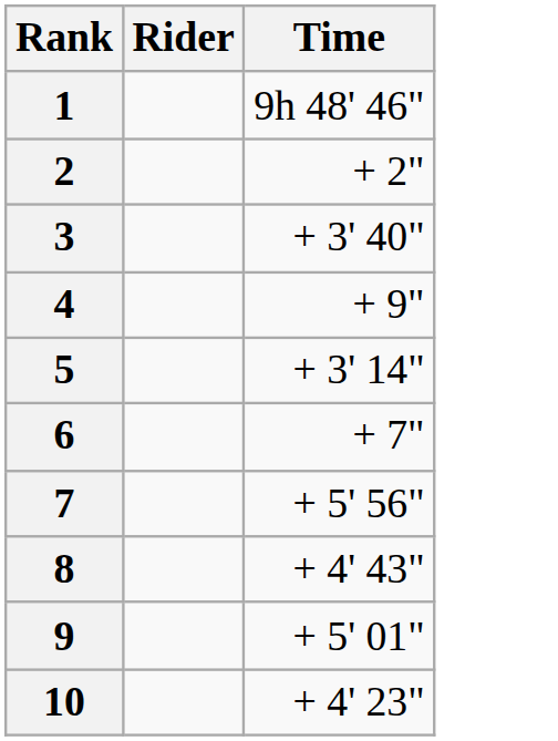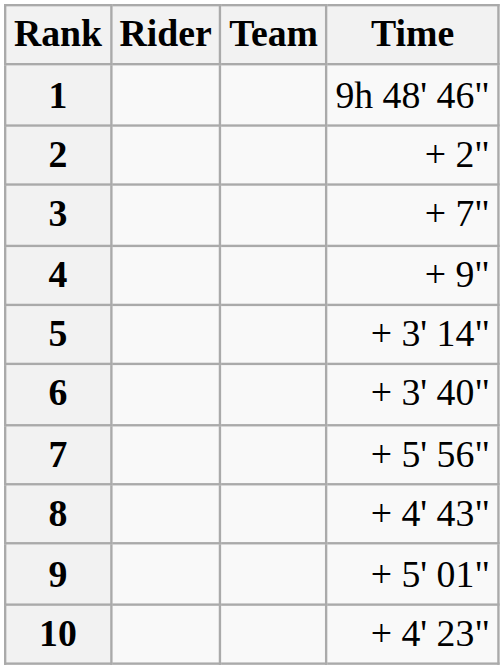+ column: Team
3 | Time: + 3' 40" -> + 7"
6 | Time: + 7" -> + 3' 40"
